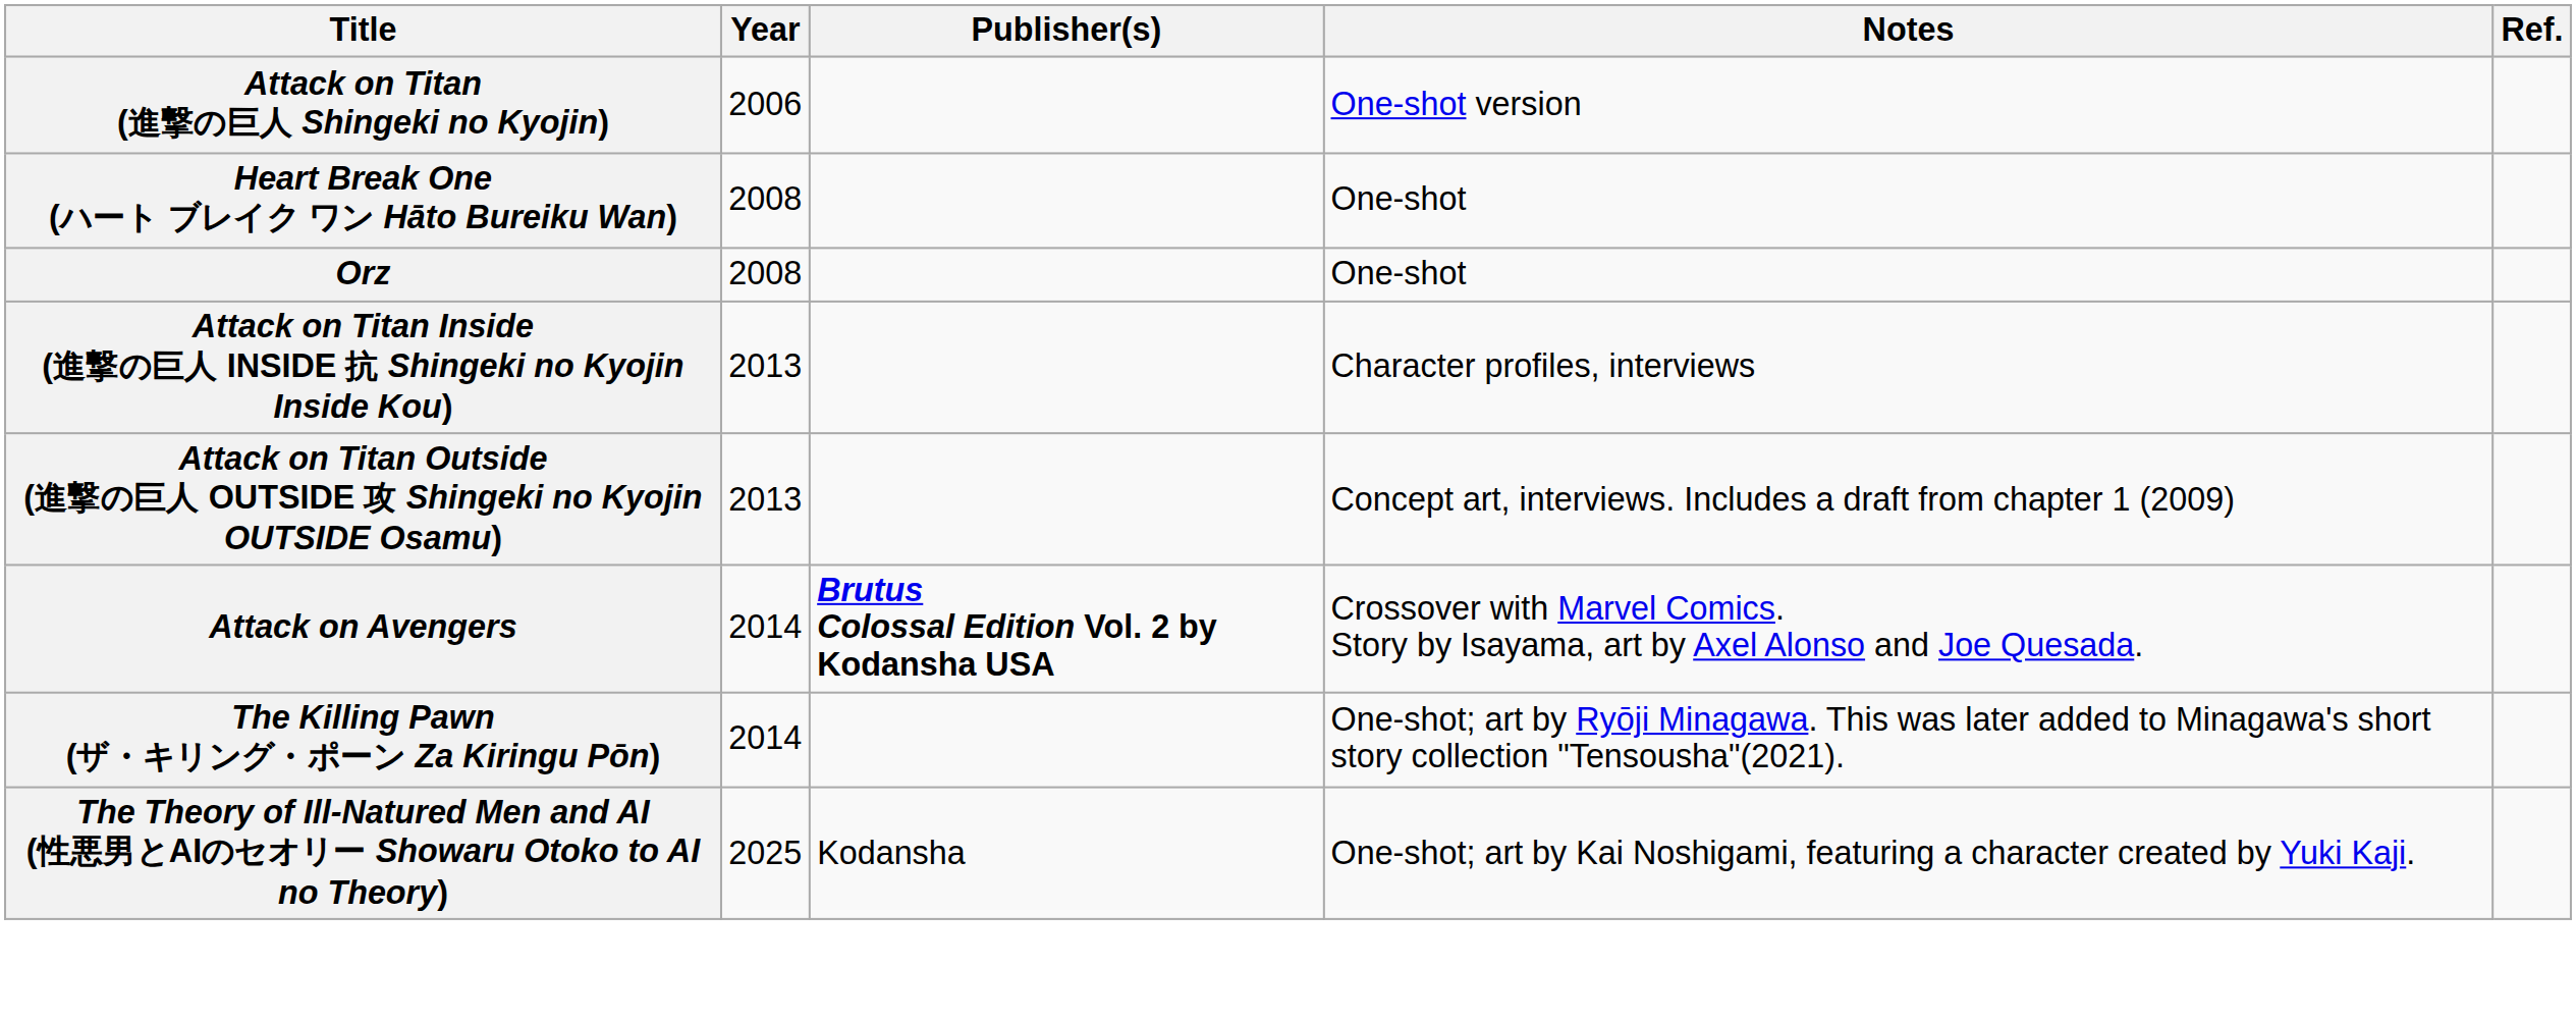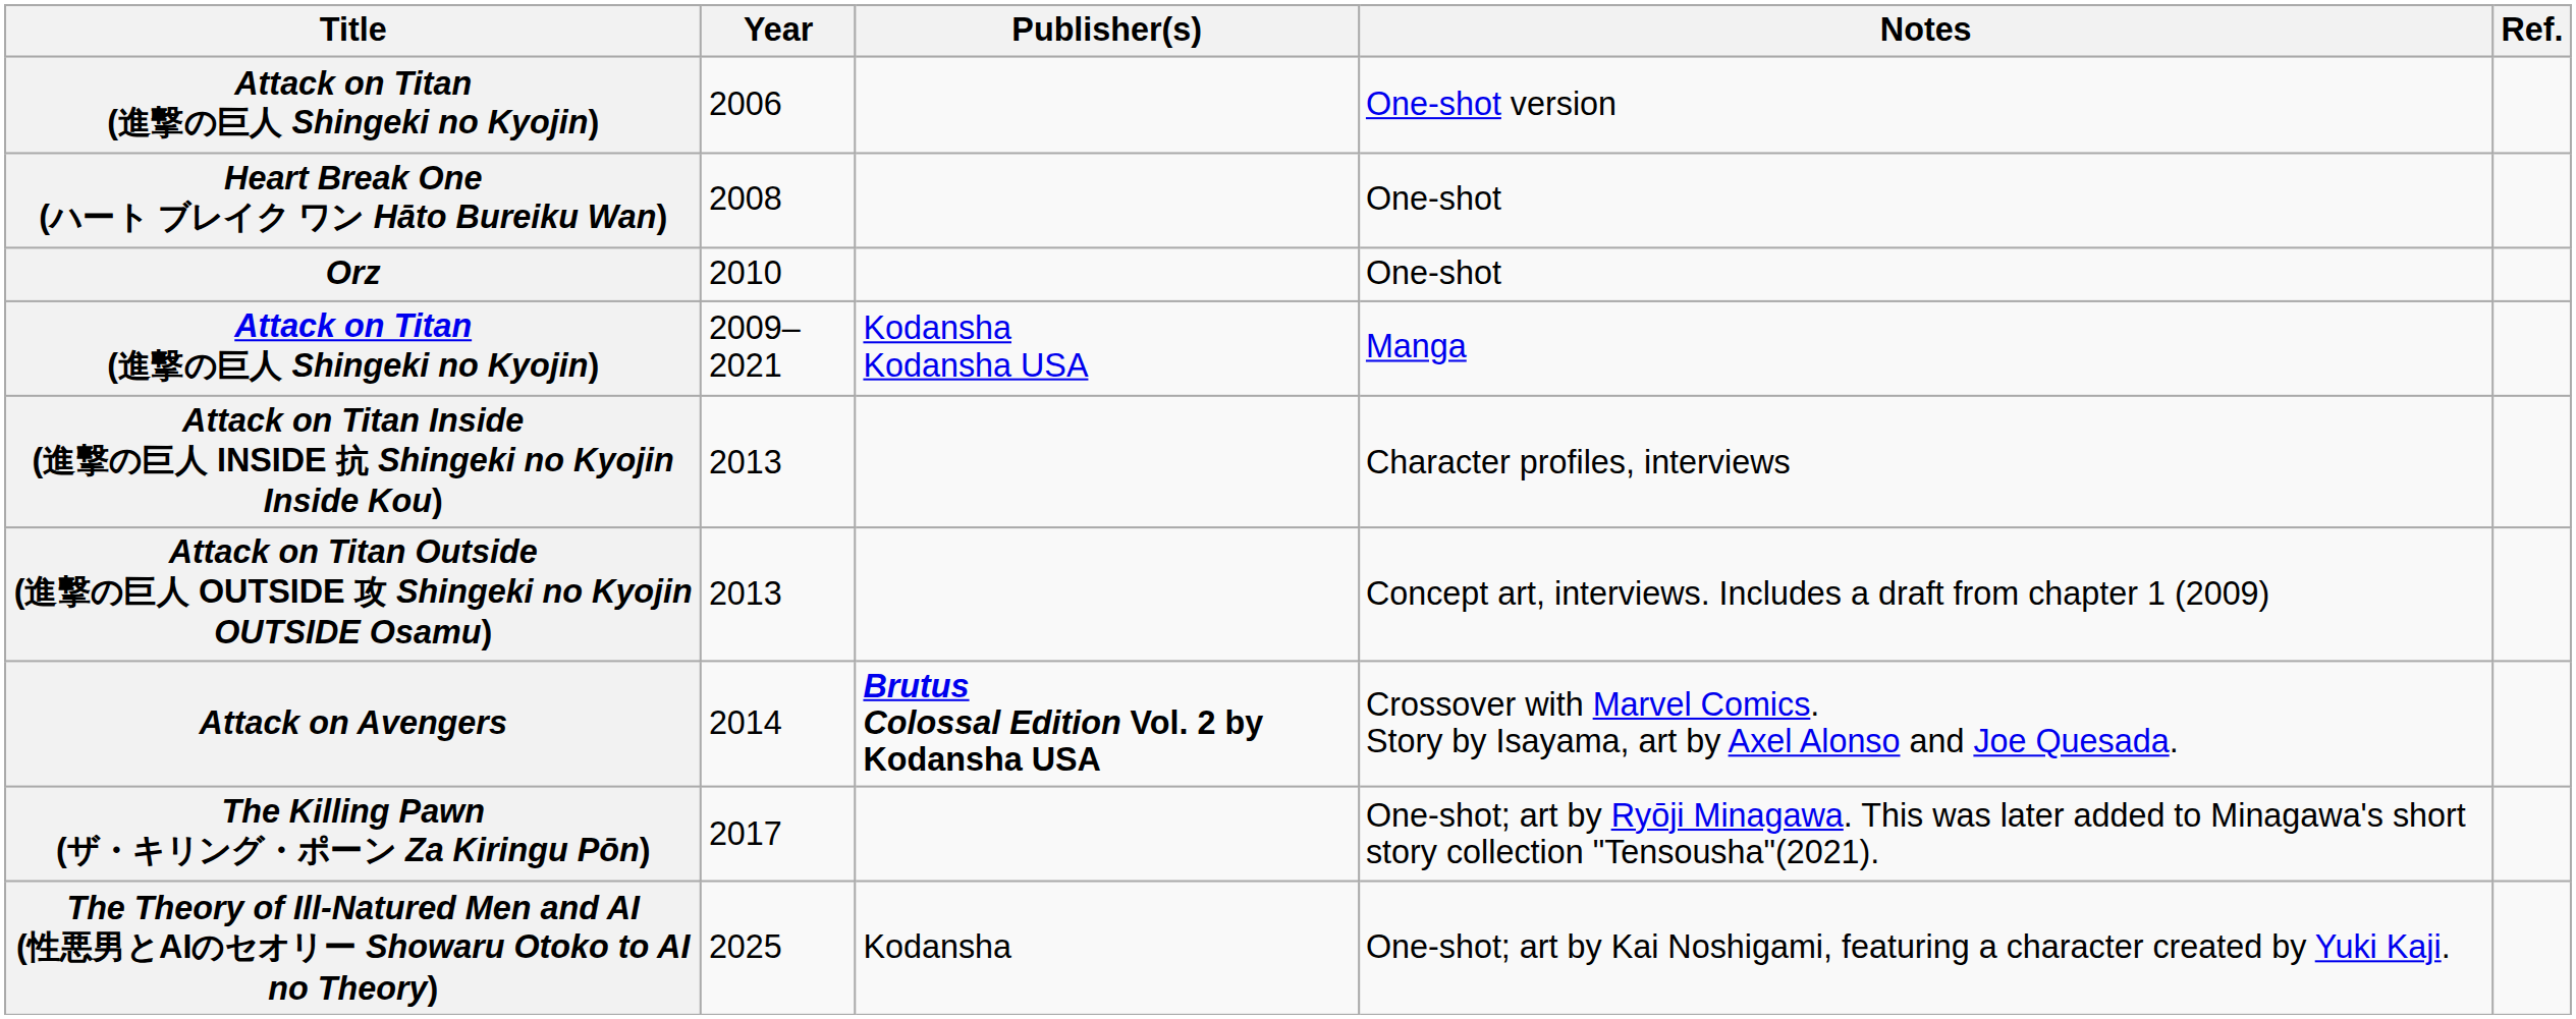Orz | Year: 2008 -> 2010
+ row: Attack on Titan (進撃の巨人 Shingeki no Kyojin) | 2009–2021 | Kodansha Kodansha USA | Manga
The Killing Pawn (ザ・キリング・ポーン Za Kiringu Pōn) | Year: 2014 -> 2017
